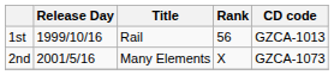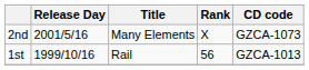rows swapped: 1st <-> 2nd
